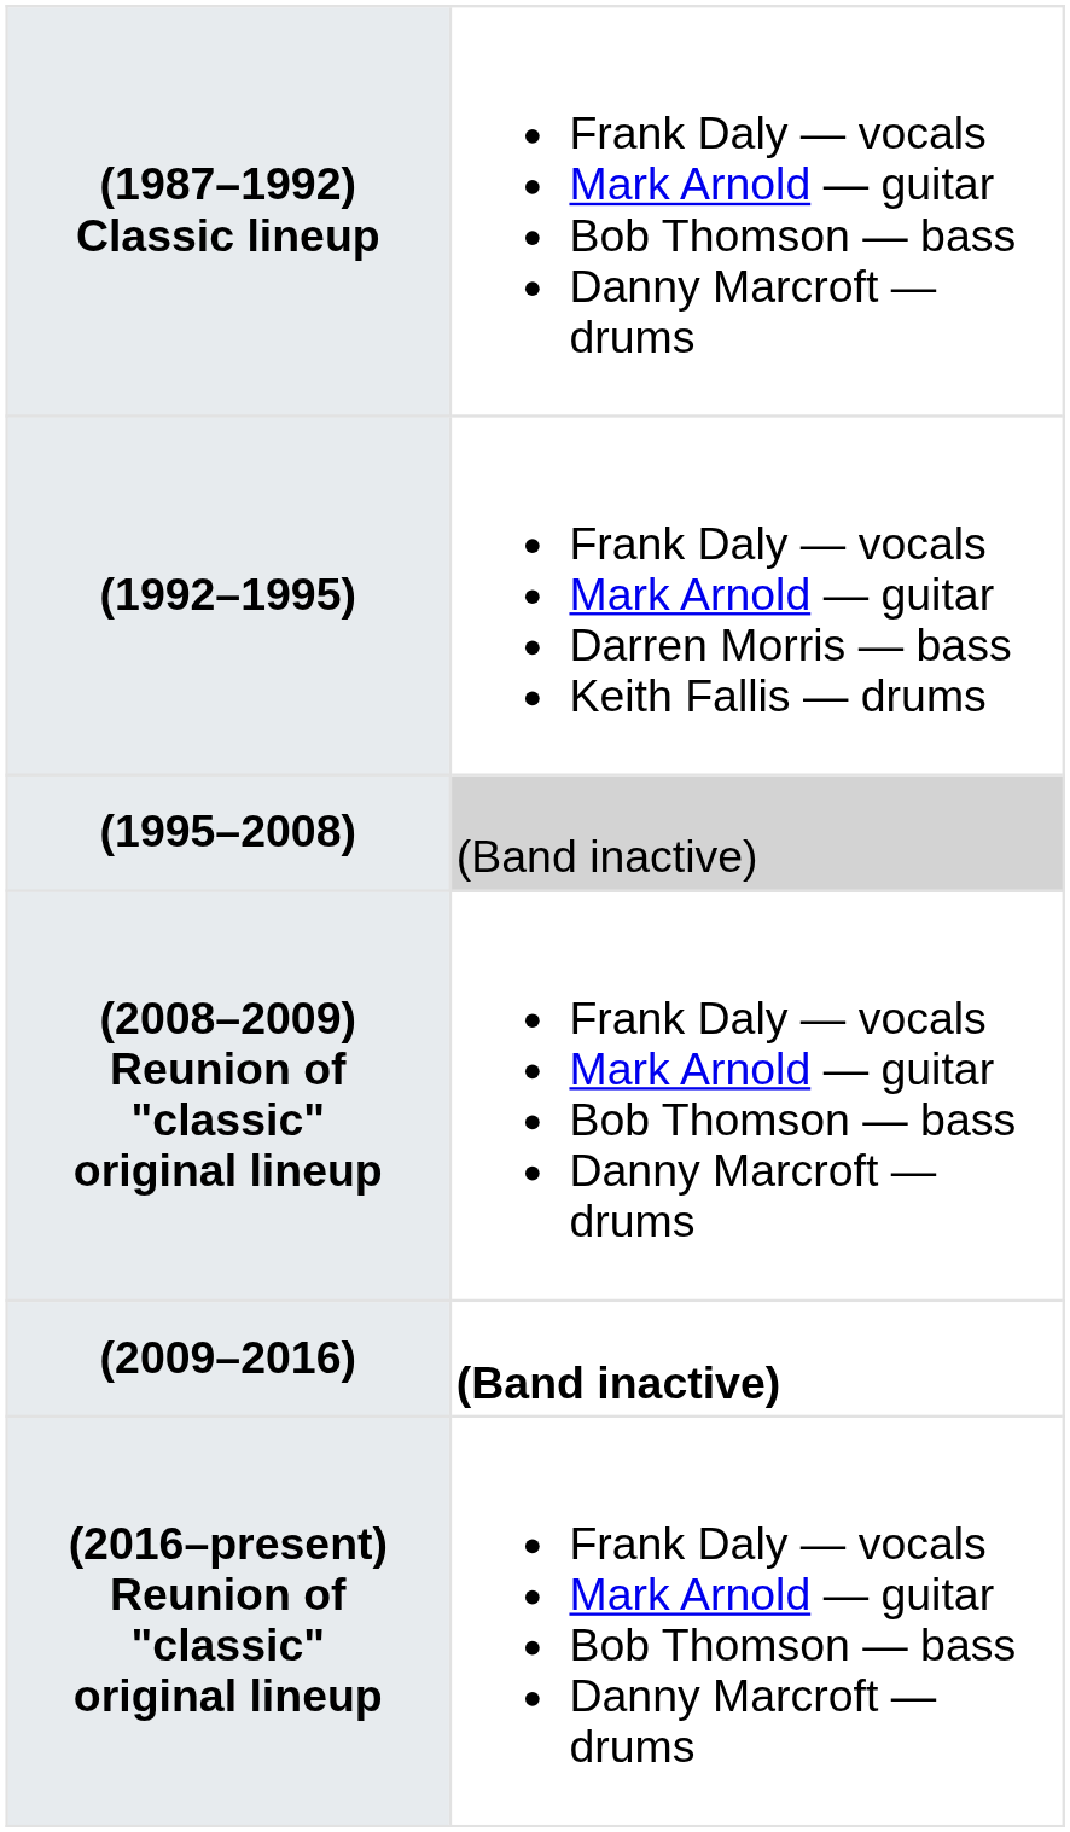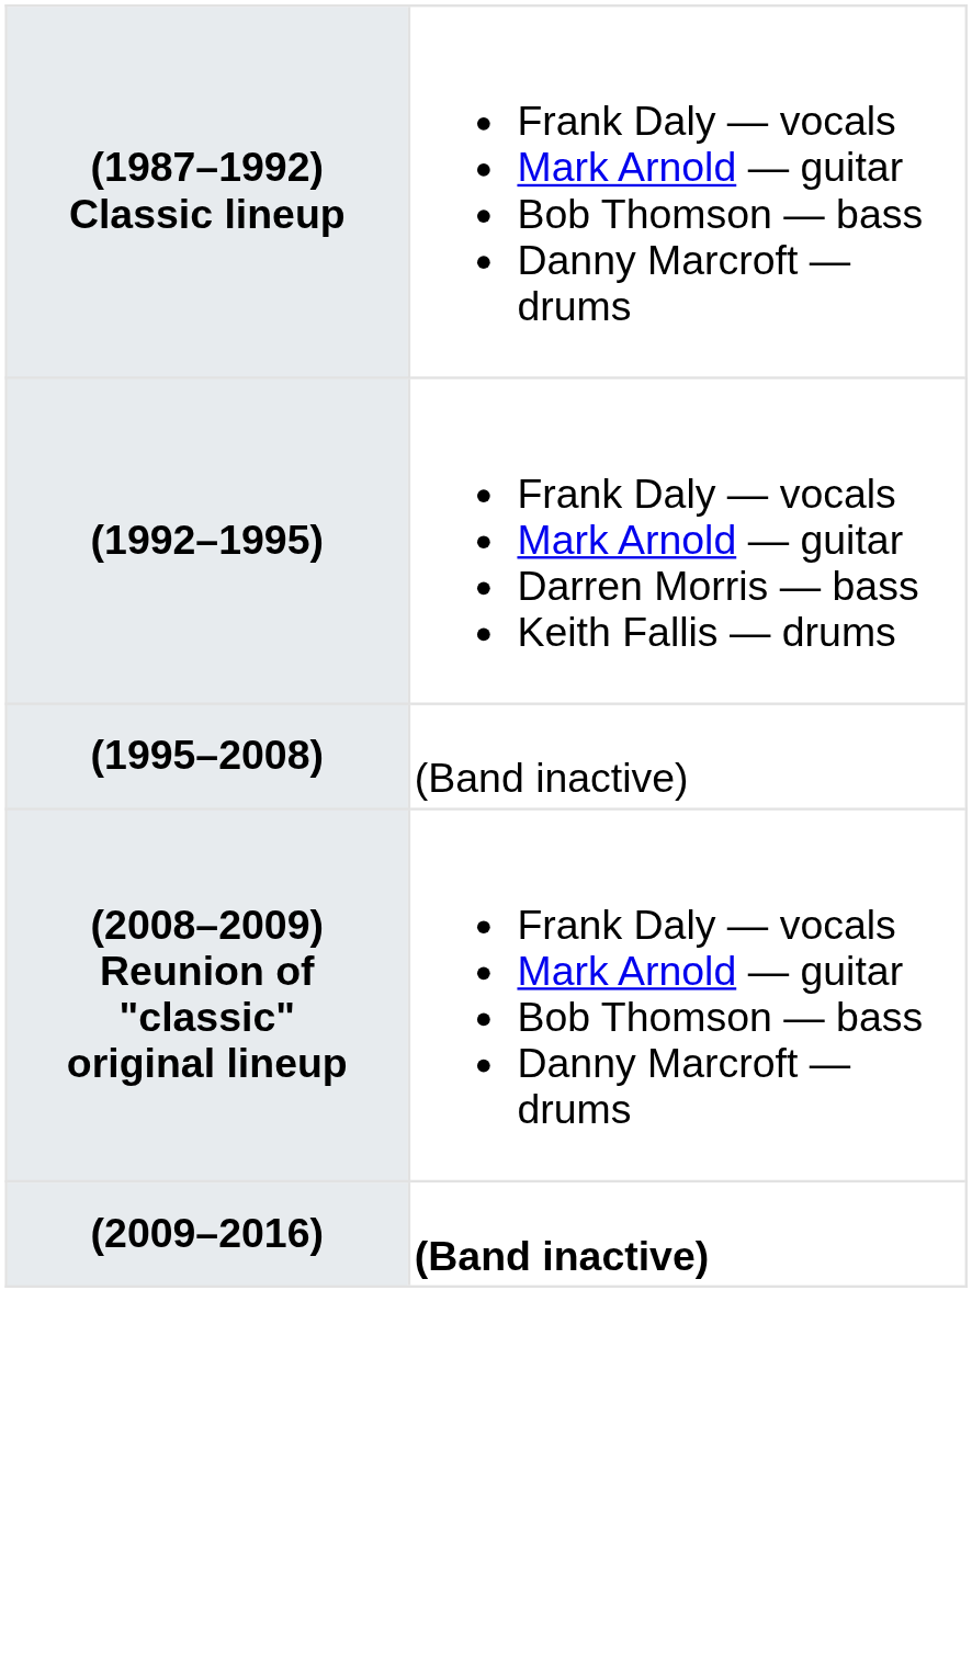(1995–2008) | column 2: lightgrey background -> no background
- row: (2016–present) Reunion of "classic" original lineup | Frank Daly — vocals Mark Arnold — guitar Bob Thomson — bass Danny Marcroft — drums
